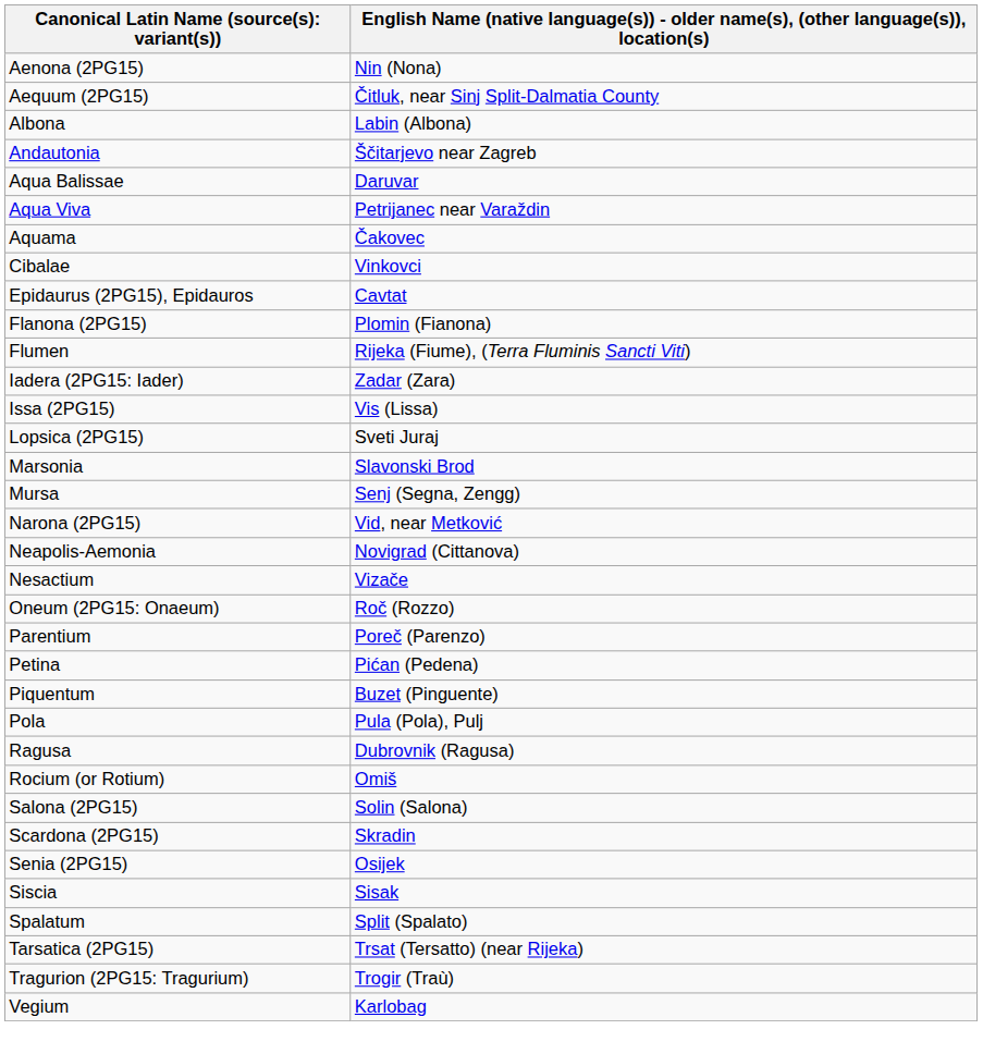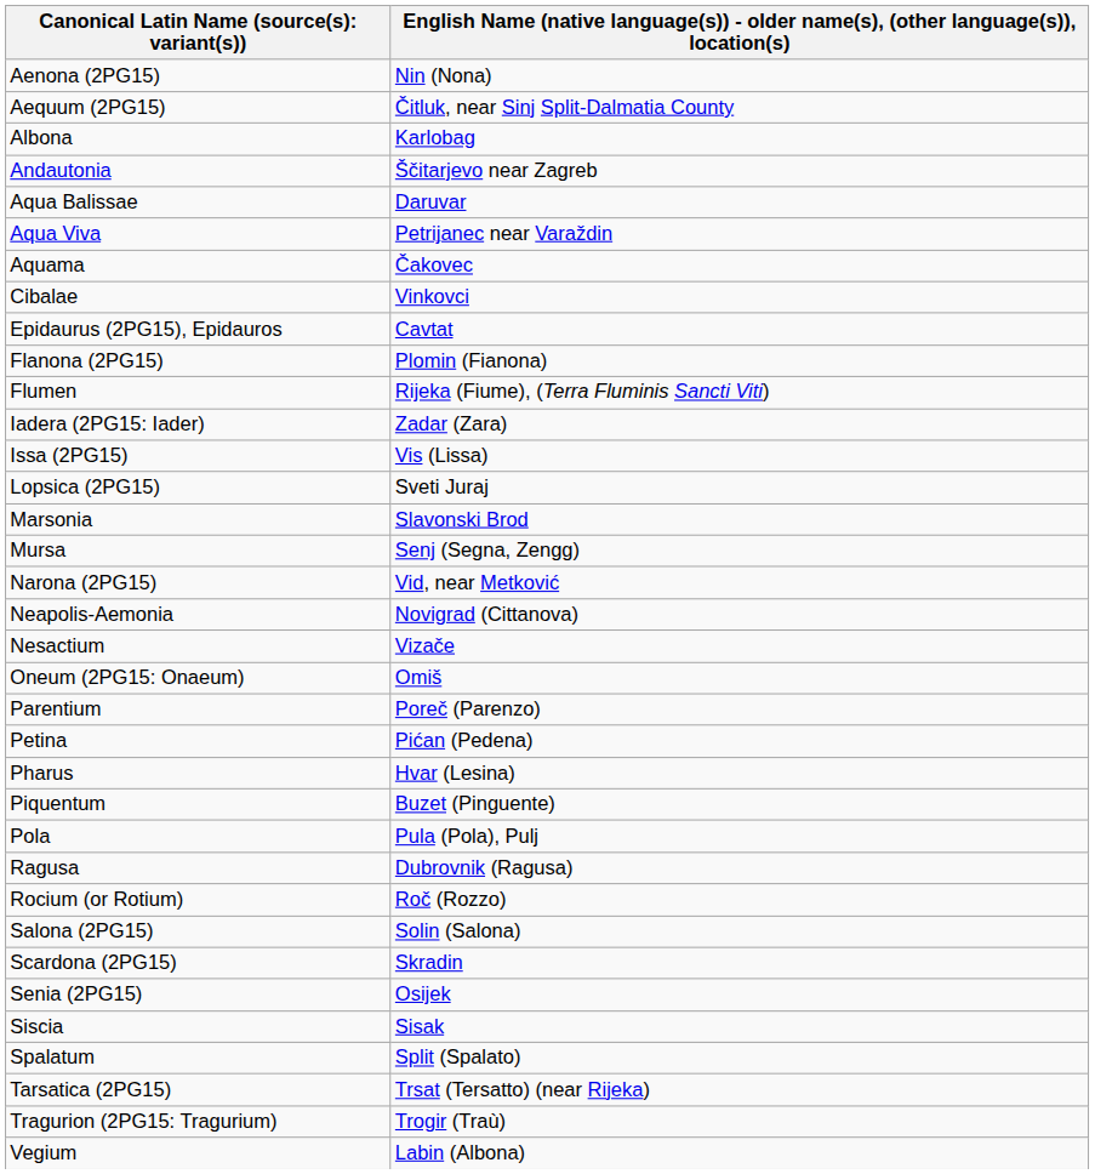Albona | column 2: Labin (Albona) -> Karlobag
Oneum (2PG15: Onaeum) | column 2: Roč (Rozzo) -> Omiš
+ row: Pharus | Hvar (Lesina)
Rocium (or Rotium) | column 2: Omiš -> Roč (Rozzo)
Vegium | column 2: Karlobag -> Labin (Albona)
